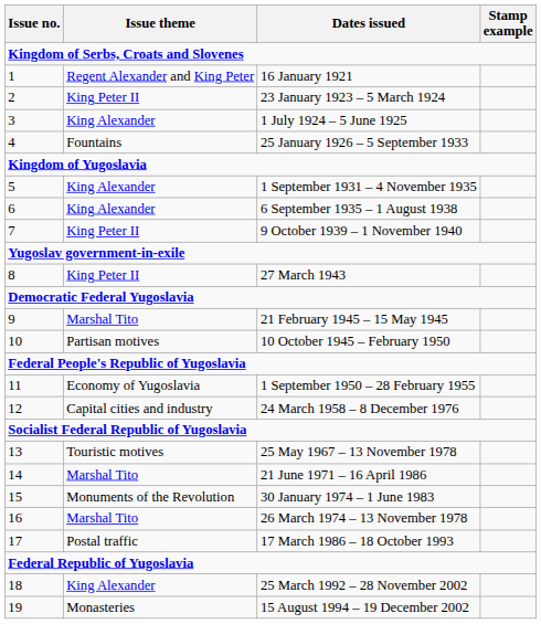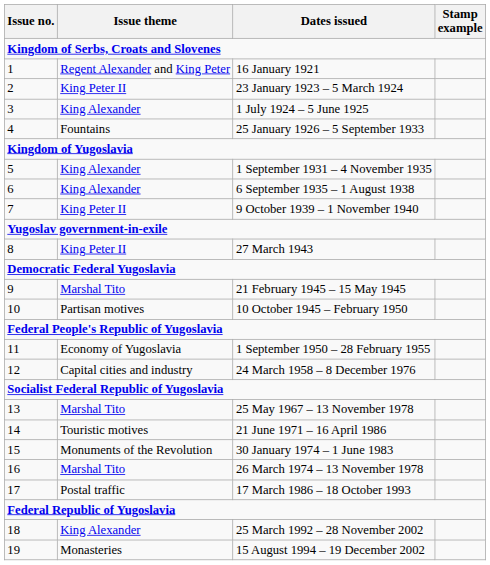25 May 1967 – 13 November 1978 | Issue theme: Touristic motives -> Marshal Tito
21 June 1971 – 16 April 1986 | Issue theme: Marshal Tito -> Touristic motives
